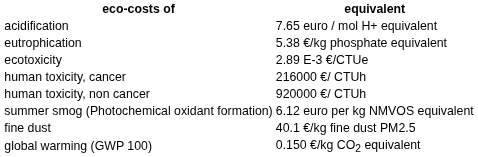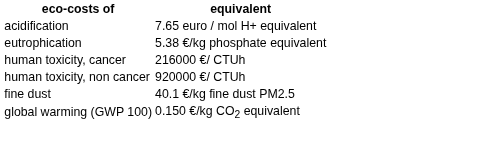- row: ecotoxicity | 2.89 E-3 €/CTUe
- row: summer smog (Photochemical oxidant formation) | 6.12 euro per kg NMVOS equivalent
